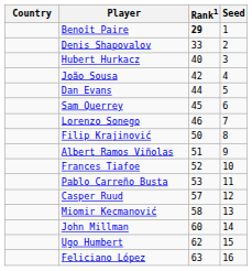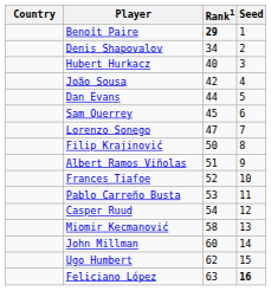Denis Shapovalov | Rank1: 33 -> 34
Lorenzo Sonego | Rank1: 46 -> 47
Casper Ruud | Rank1: 57 -> 54
Feliciano López | Seed: normal -> bold
